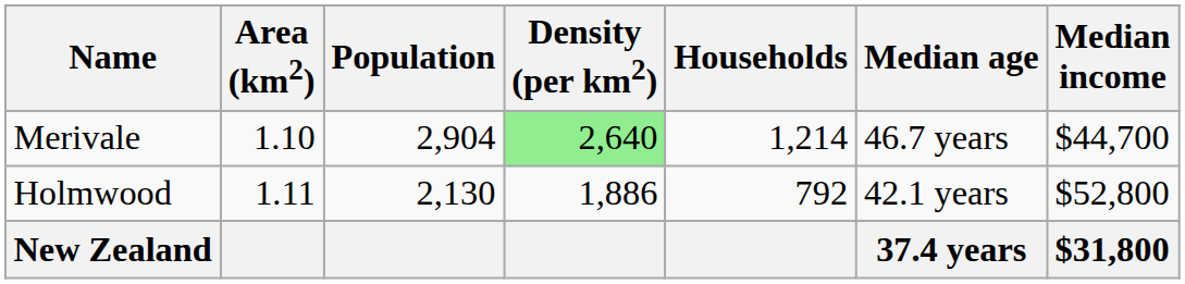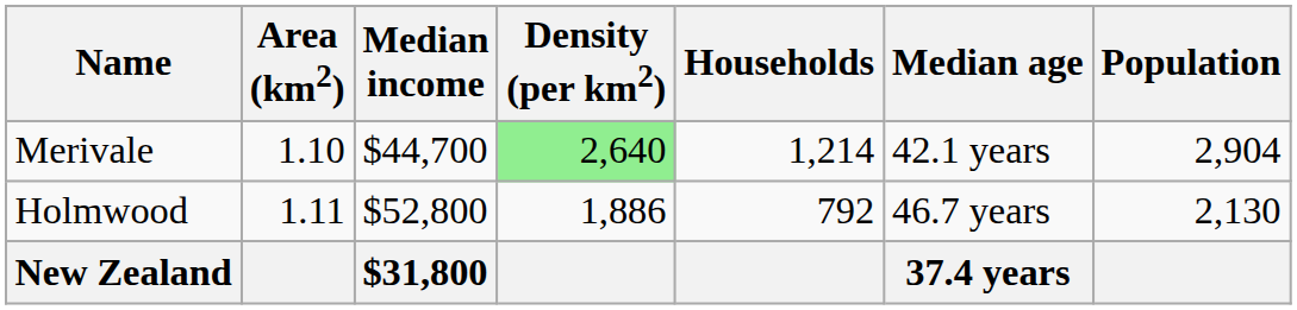columns swapped: Population <-> Median income
Merivale | Median age: 46.7 years -> 42.1 years
Holmwood | Median age: 42.1 years -> 46.7 years
